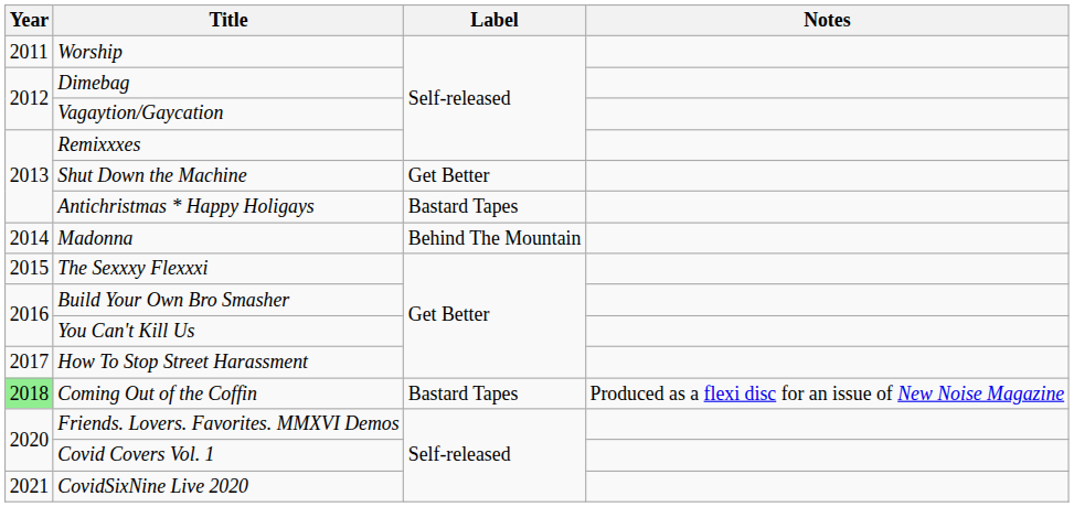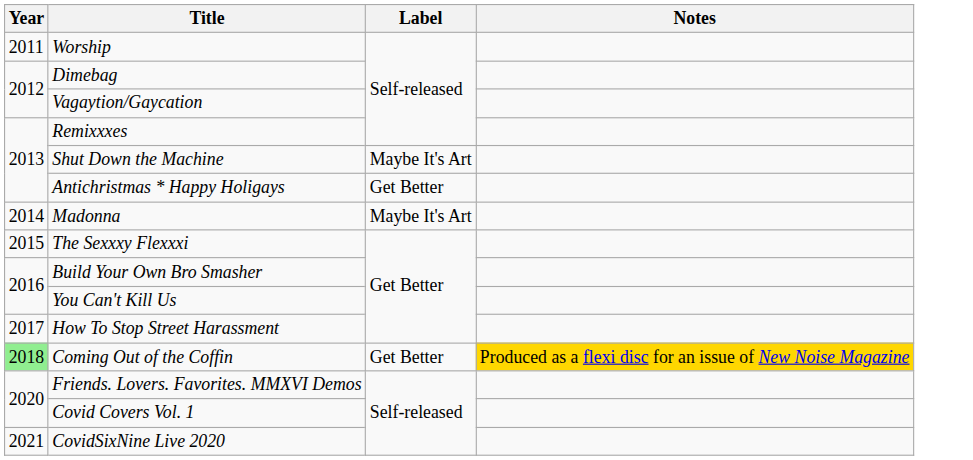Shut Down the Machine | Label: Get Better -> Maybe It's Art
Antichristmas * Happy Holigays | Label: Bastard Tapes -> Get Better
Madonna | Label: Behind The Mountain -> Maybe It's Art
Coming Out of the Coffin | Label: Bastard Tapes -> Get Better
Coming Out of the Coffin | Notes: no background -> gold background
